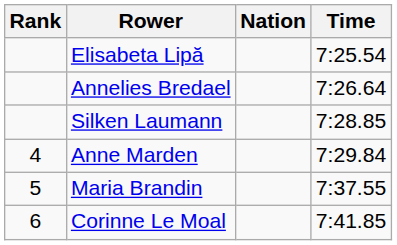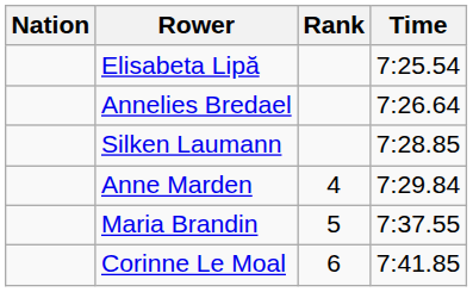columns swapped: Rank <-> Nation
